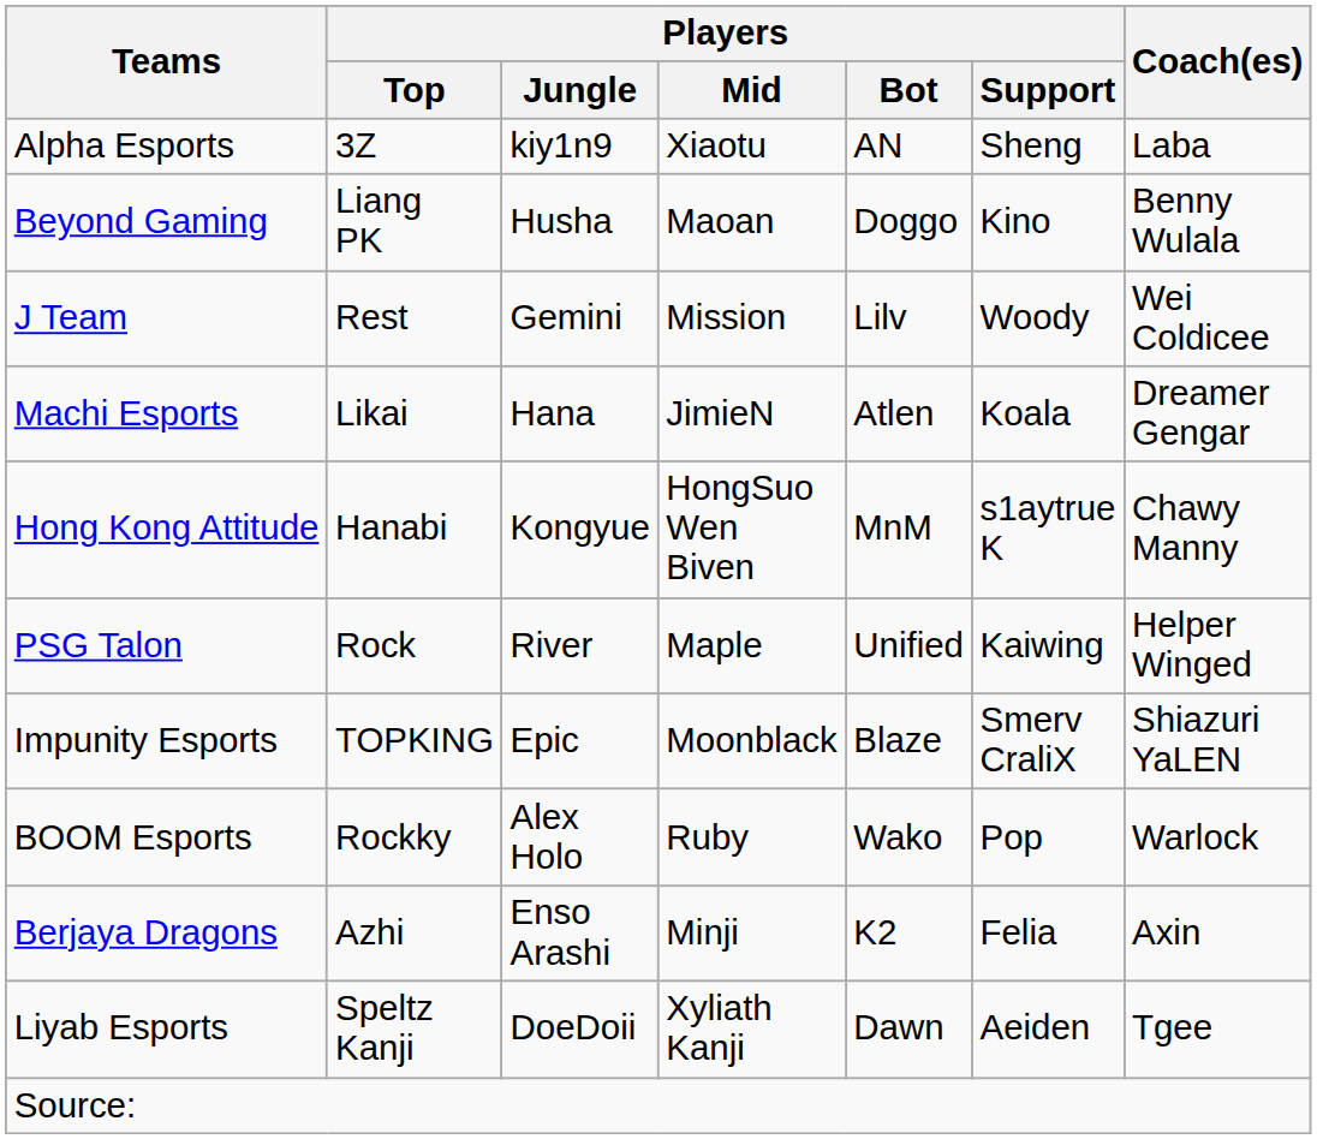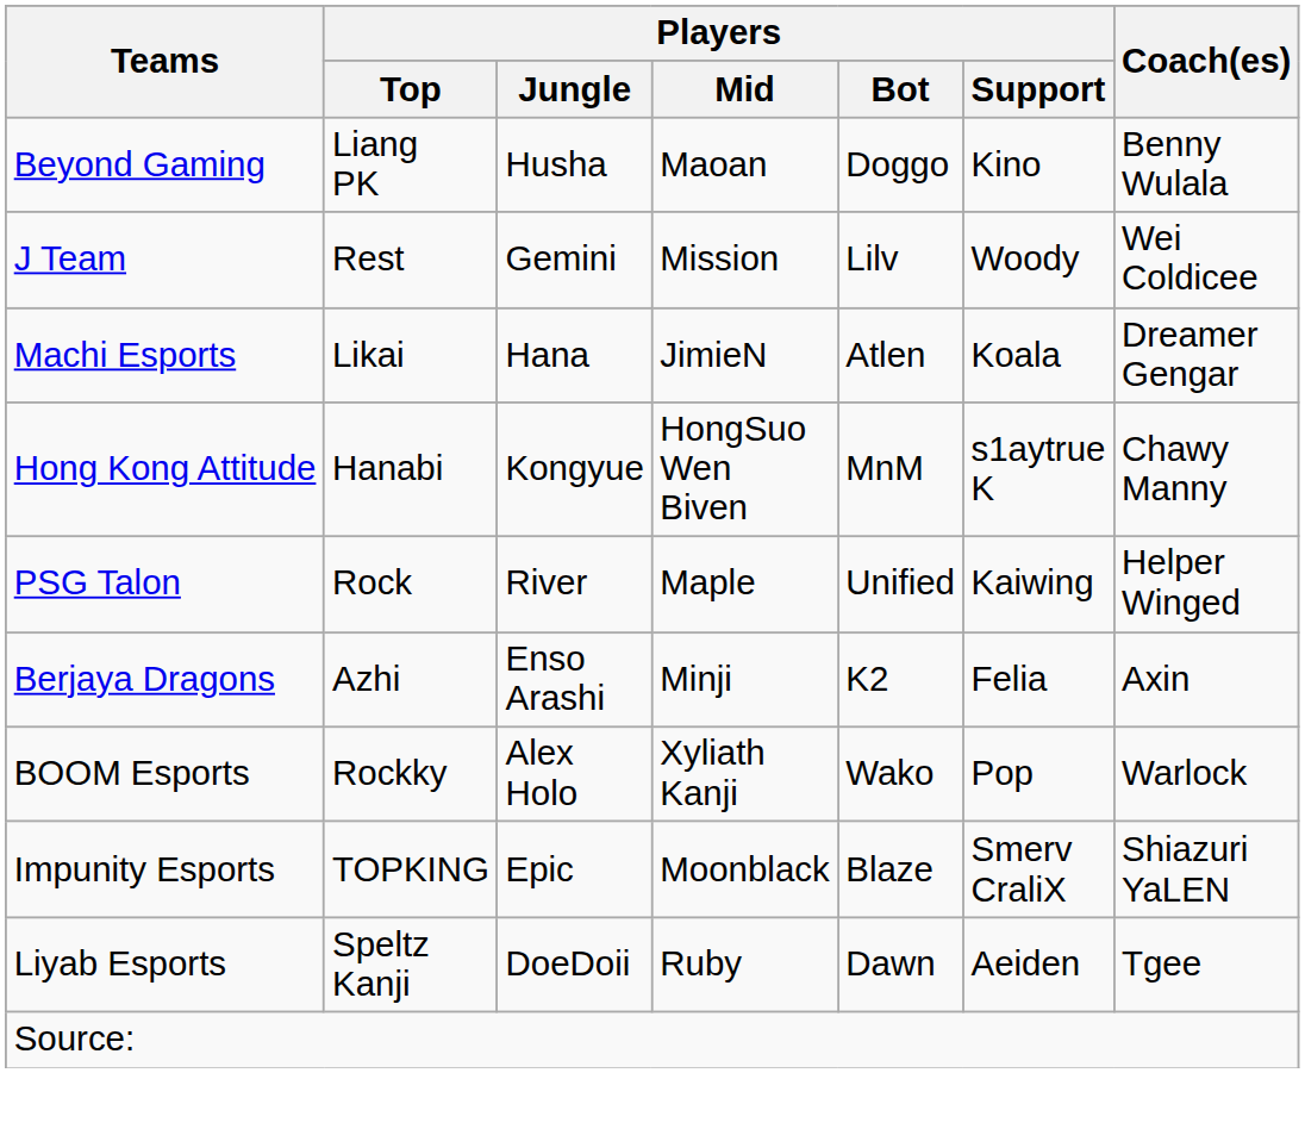- row: Alpha Esports | 3Z | kiy1n9 | Xiaotu | AN | Sheng | Laba
rows swapped: Berjaya Dragons <-> Impunity Esports
BOOM Esports | Players / Mid: Ruby -> Xyliath Kanji
Liyab Esports | Players / Mid: Xyliath Kanji -> Ruby
